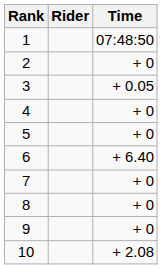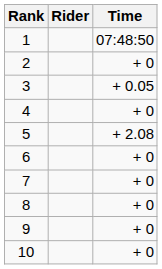5 | Time: + 0 -> + 2.08
6 | Time: + 6.40 -> + 0
10 | Time: + 2.08 -> + 0
